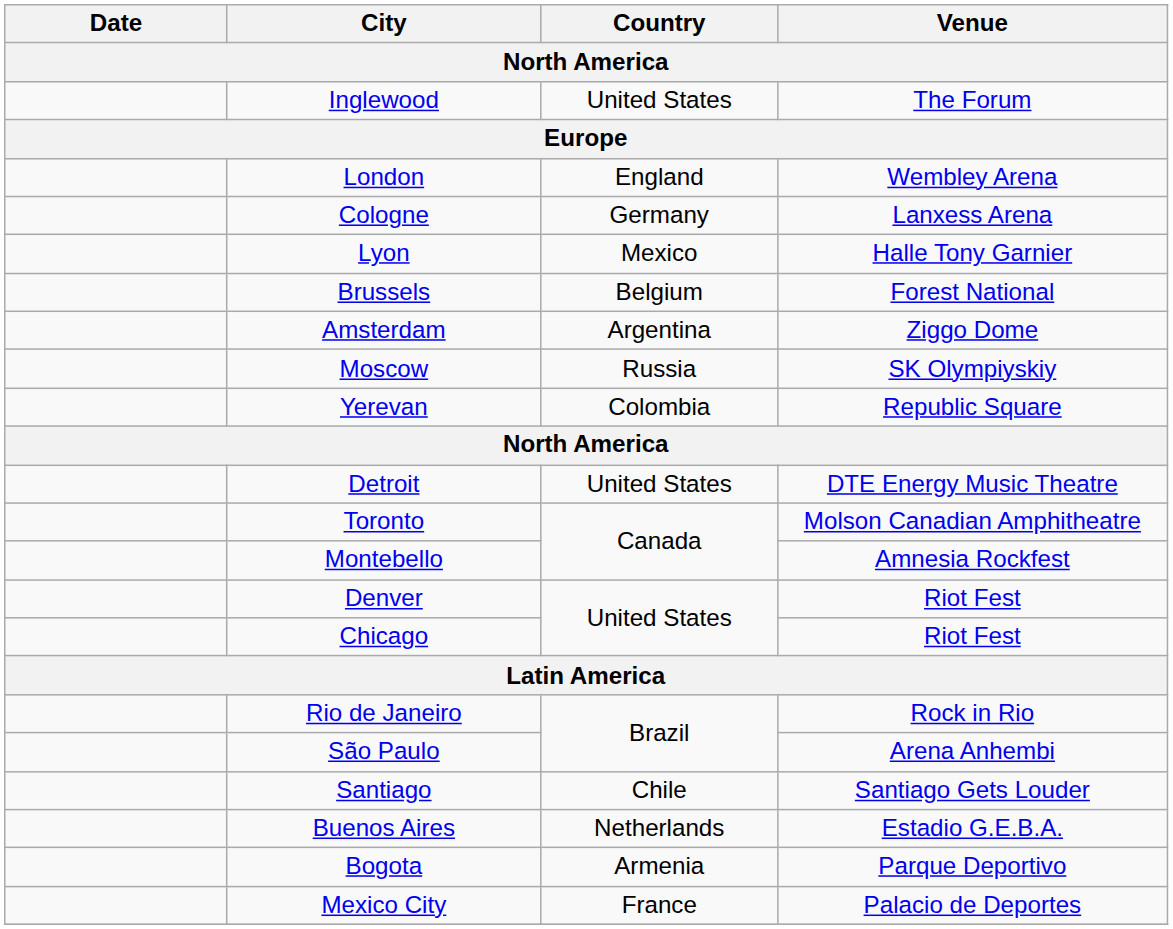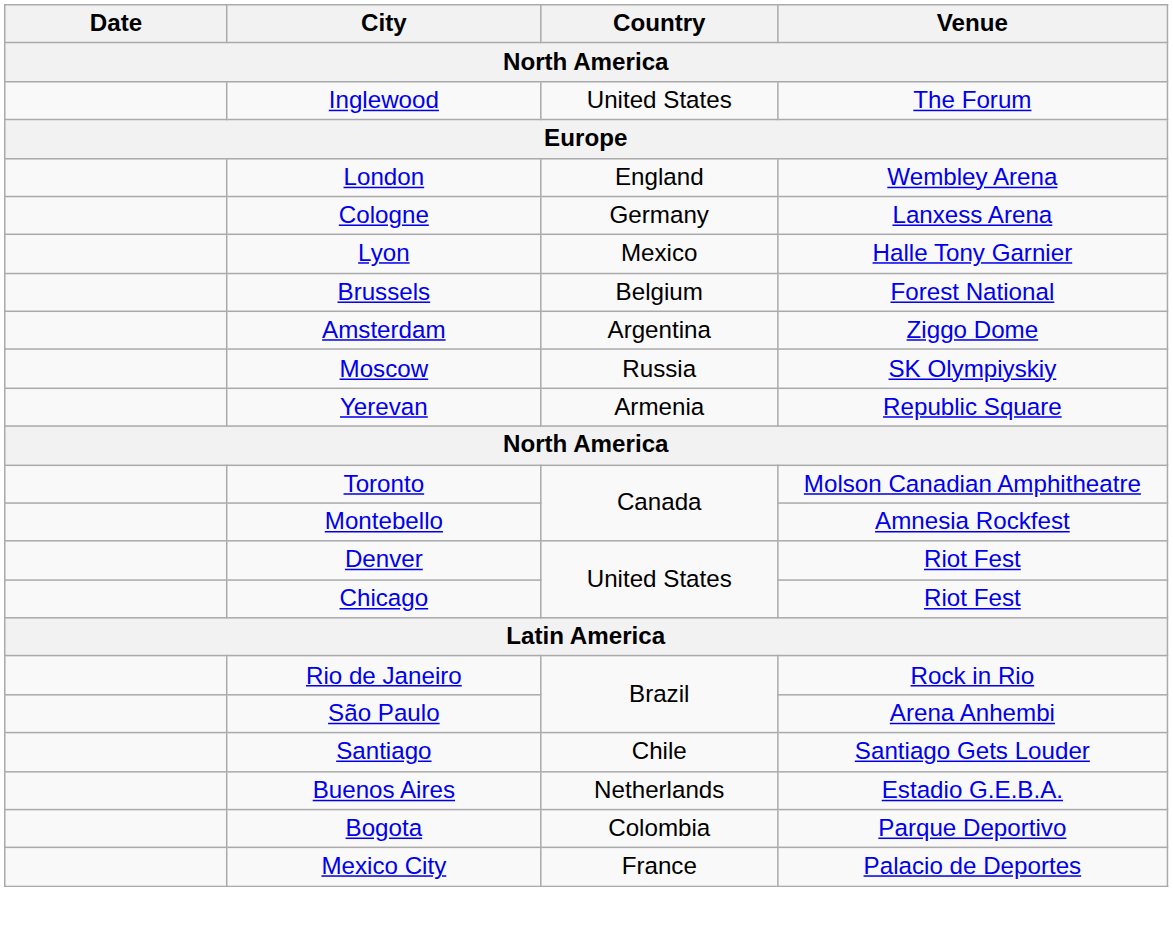Yerevan | Country: Colombia -> Armenia
- row: Detroit | United States | DTE Energy Music Theatre
Bogota | Country: Armenia -> Colombia
